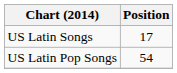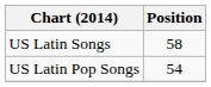US Latin Songs | Position: 17 -> 58
